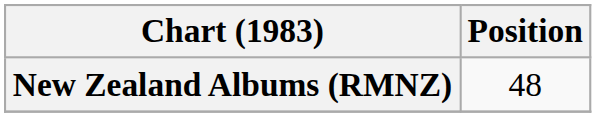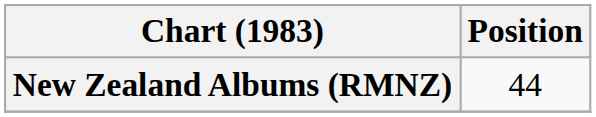New Zealand Albums (RMNZ) | Position: 48 -> 44
